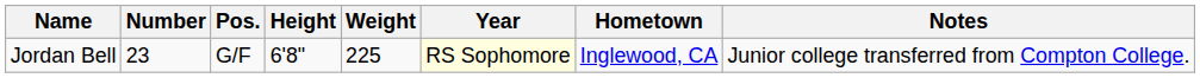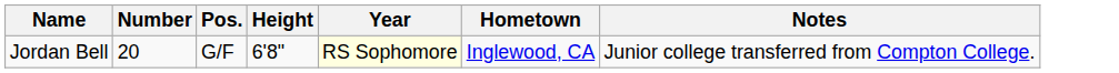- column: Weight | 225
Jordan Bell | Number: 23 -> 20
